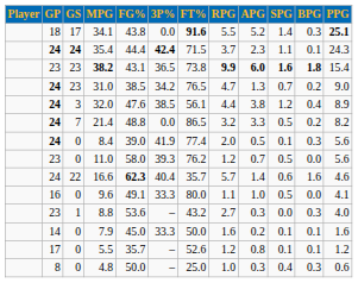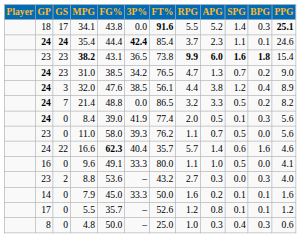35.4 | FT%: 71.5 -> 85.4
35.4 | PPG: 24.3 -> 24.6
11.0 | RPG: 1.2 -> 1.1
8.8 | GS: 1 -> 2
